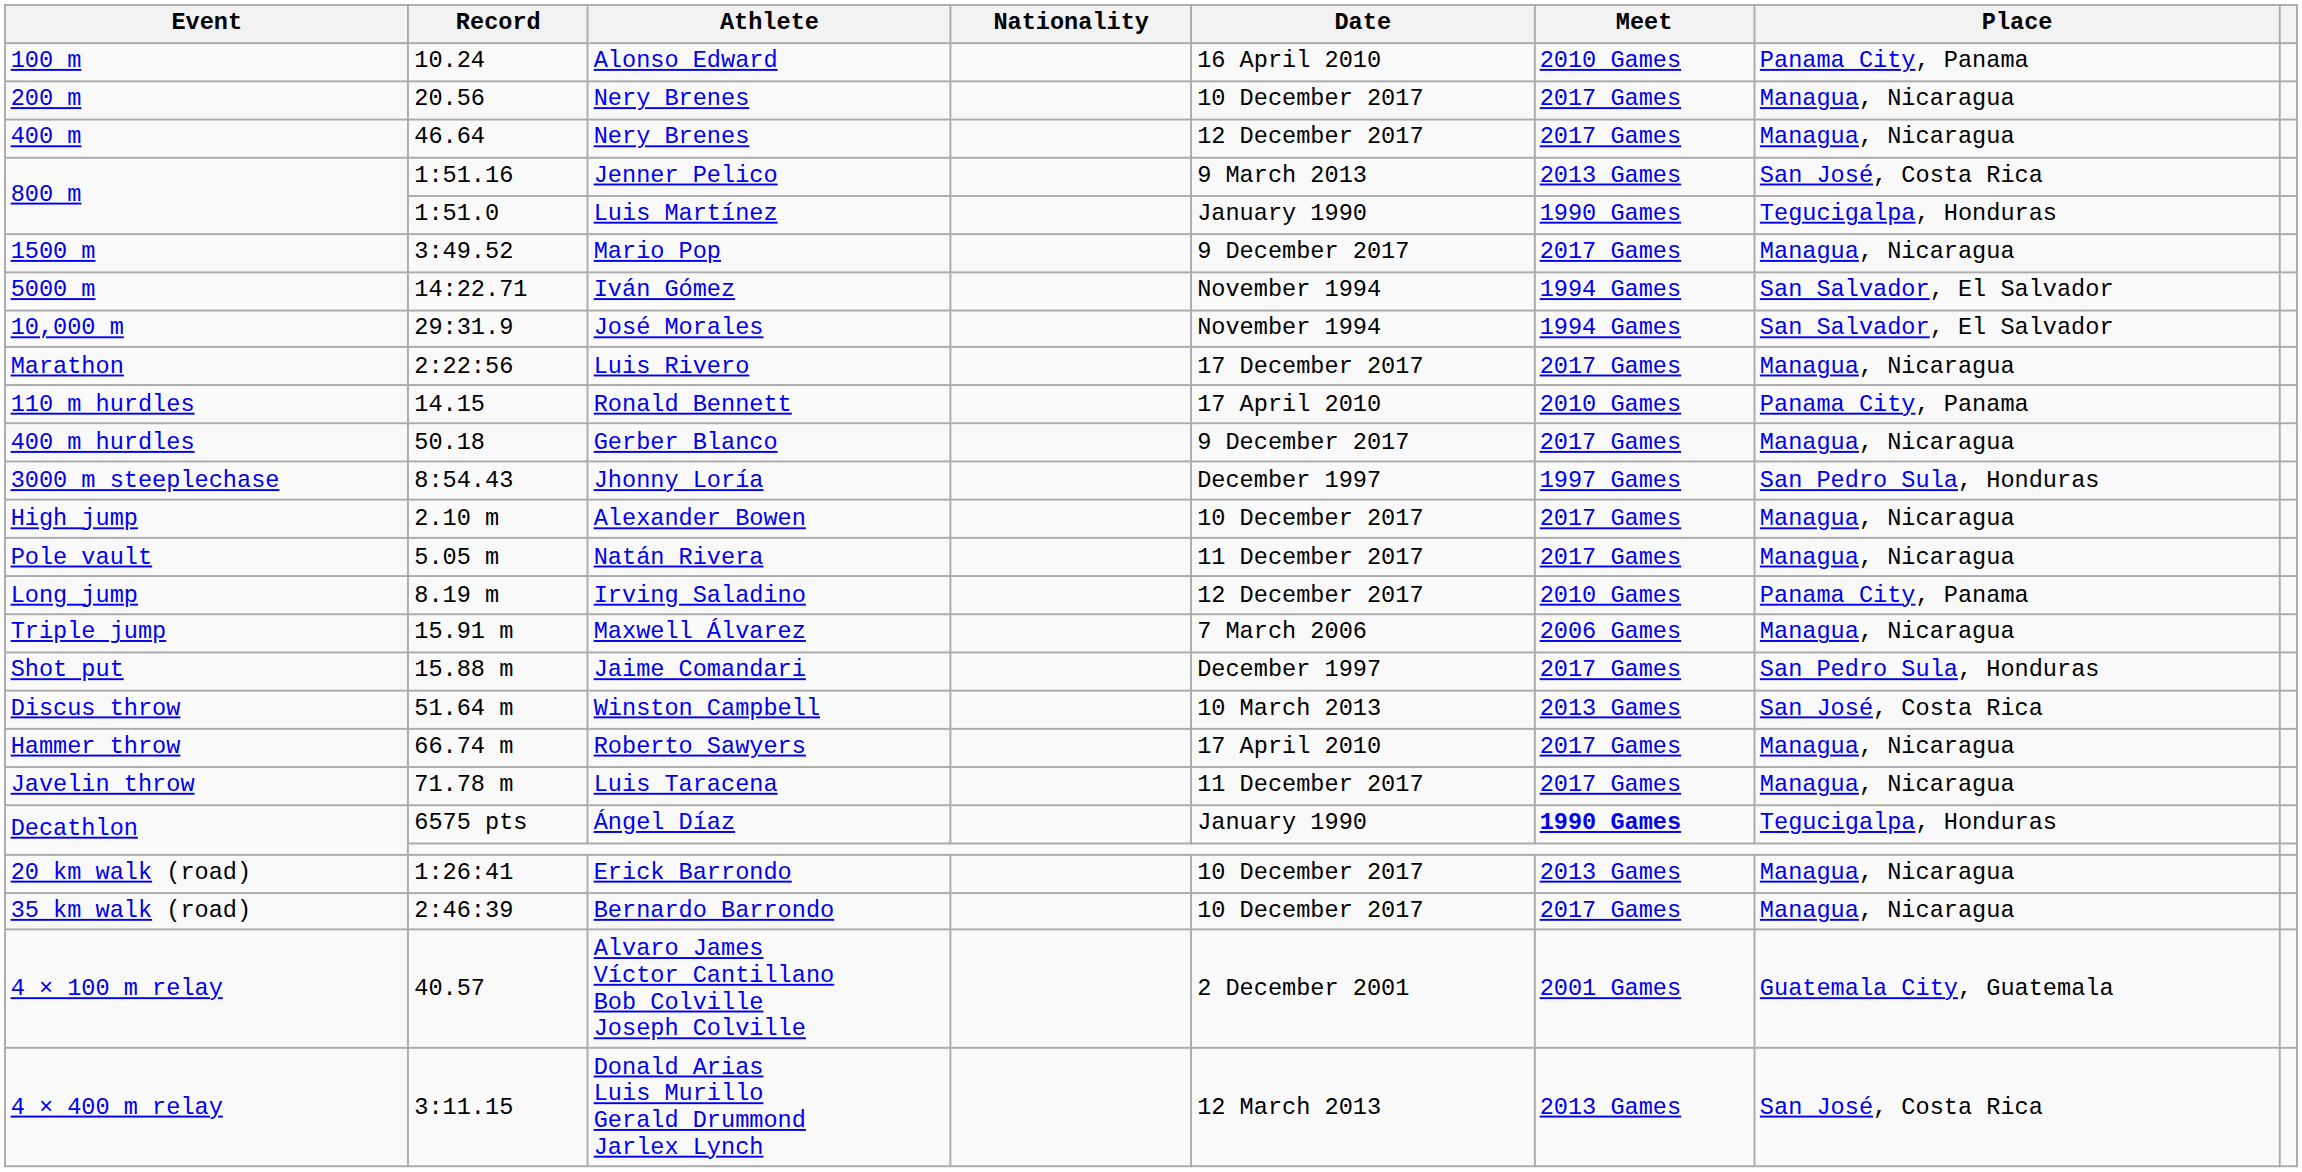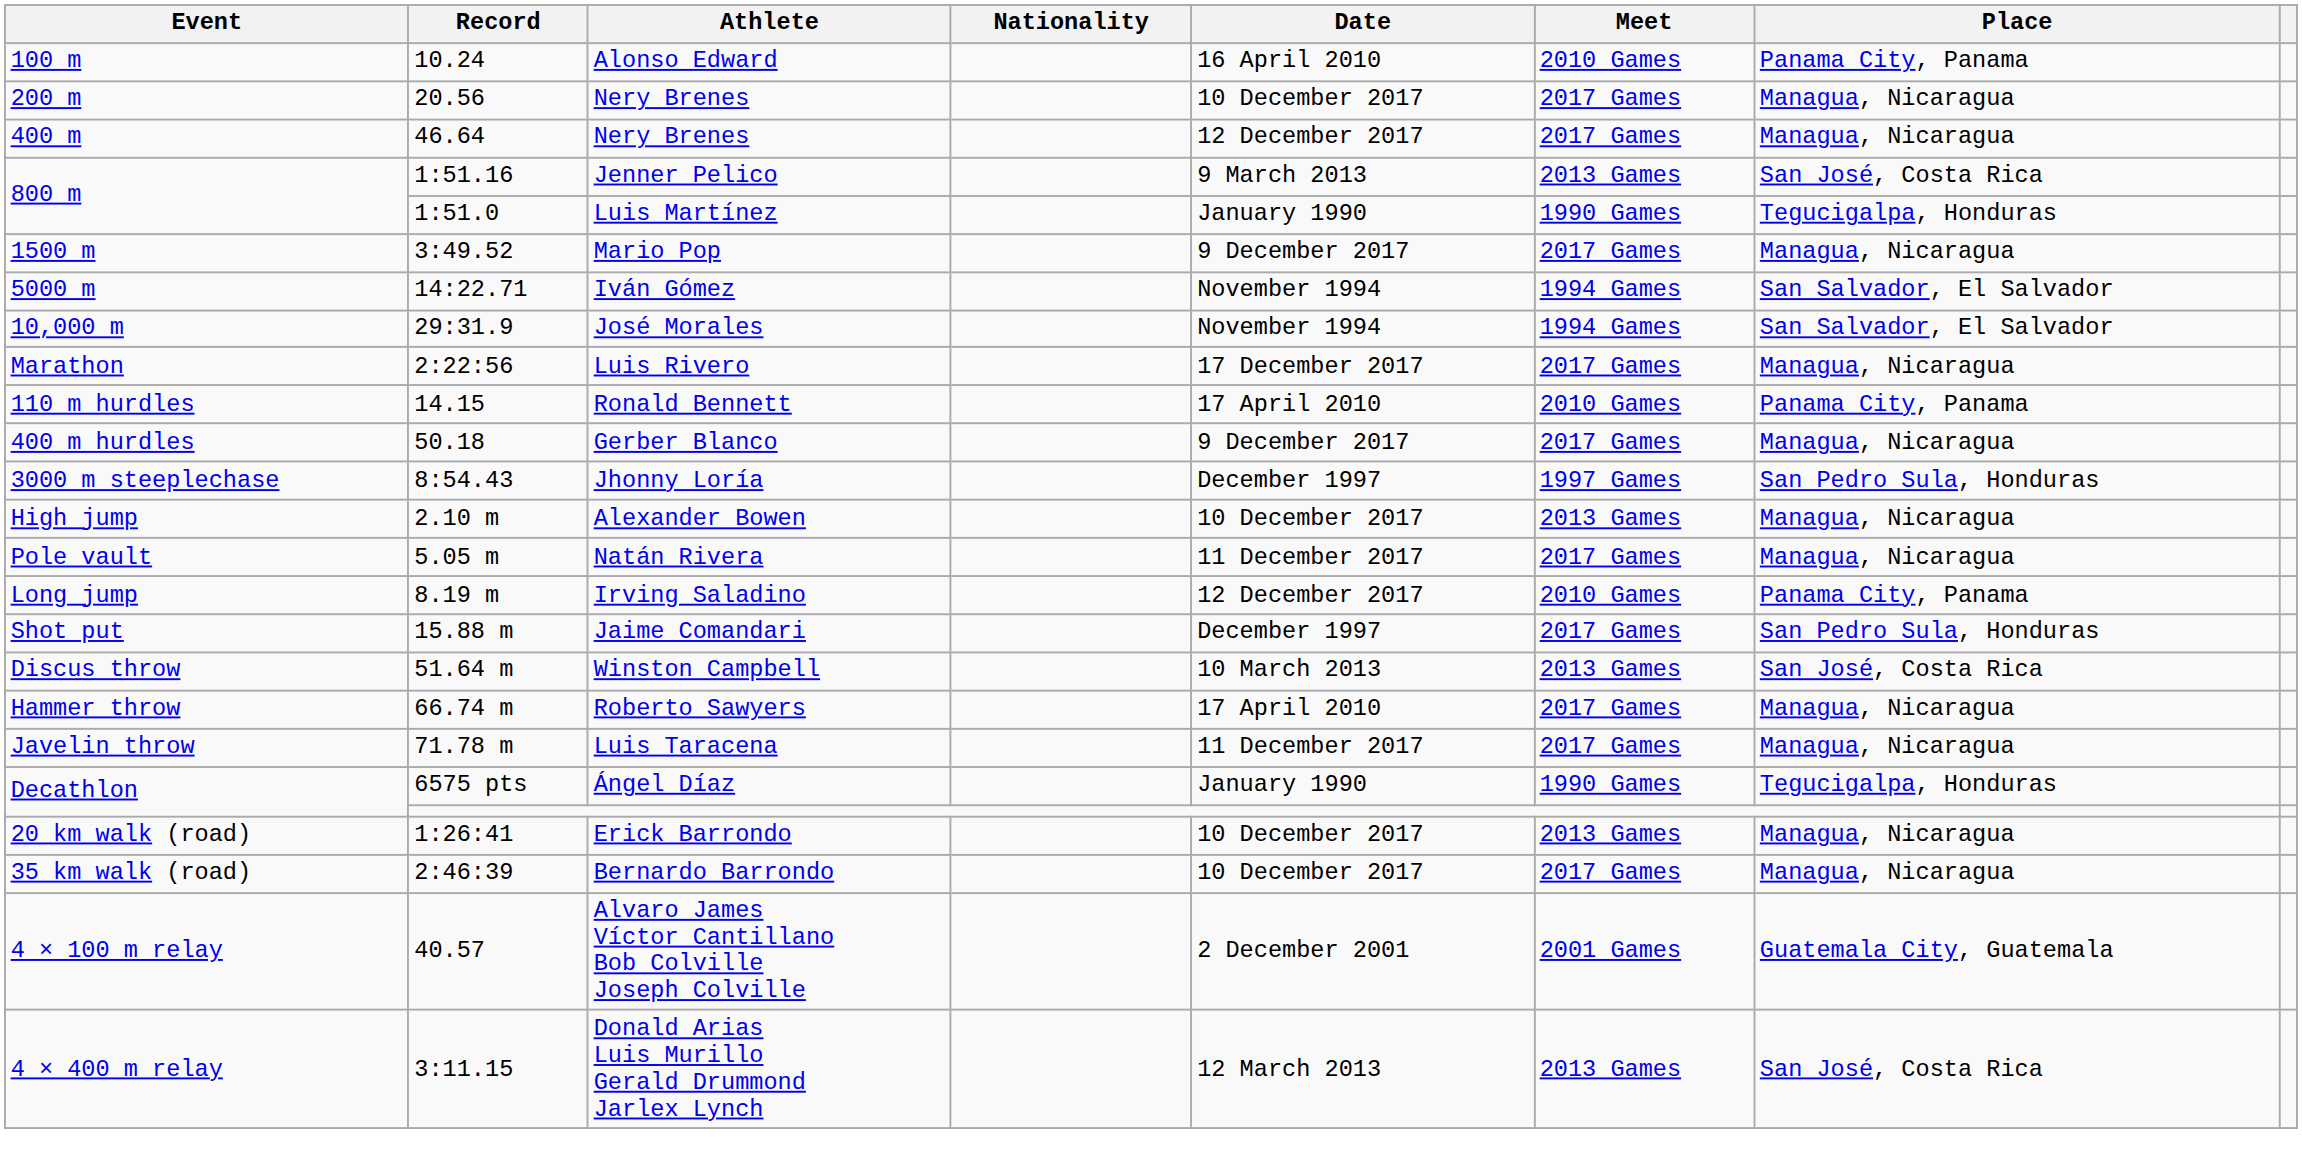Alexander Bowen | Meet: 2017 Games -> 2013 Games
- row: Triple jump | 15.91 m | Maxwell Álvarez | 7 March 2006 | 2006 Games | Managua, Nicaragua
Ángel Díaz | Meet: bold -> normal
